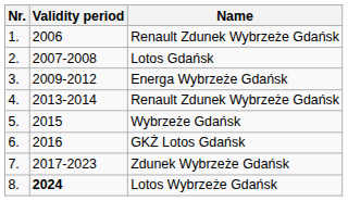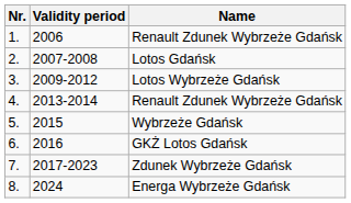3. | Name: Energa Wybrzeże Gdańsk -> Lotos Wybrzeże Gdańsk
8. | Validity period: bold -> normal
8. | Name: Lotos Wybrzeże Gdańsk -> Energa Wybrzeże Gdańsk
